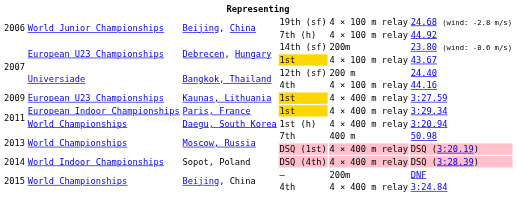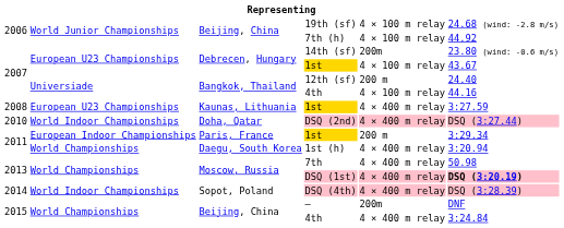Kaunas, Lithuania / 1st | column 1: 2009 -> 2008
+ row: 2010 | World Indoor Championships | Doha, Qatar | DSQ (2nd) | 4 × 400 m relay | DSQ (3:27.44)
Paris, France / 1st | column 5: 4 × 400 m relay -> 200 m
7th | column 5: 400 m -> 4 × 400 m relay
DSQ (1st) | column 6: normal -> bold
